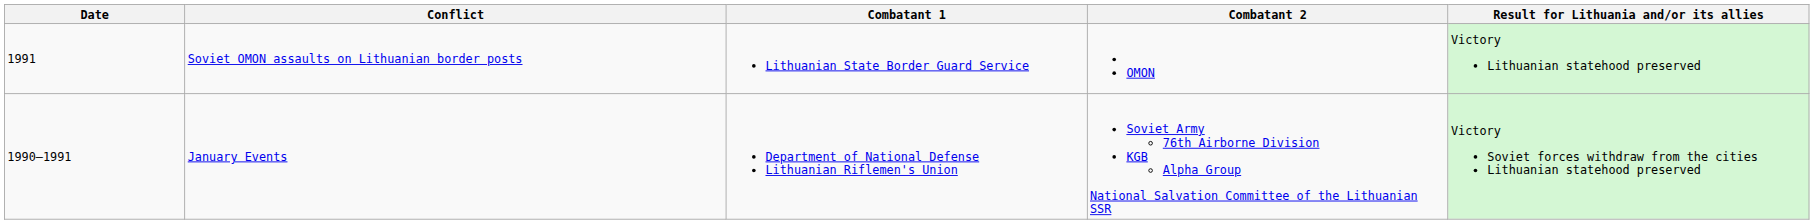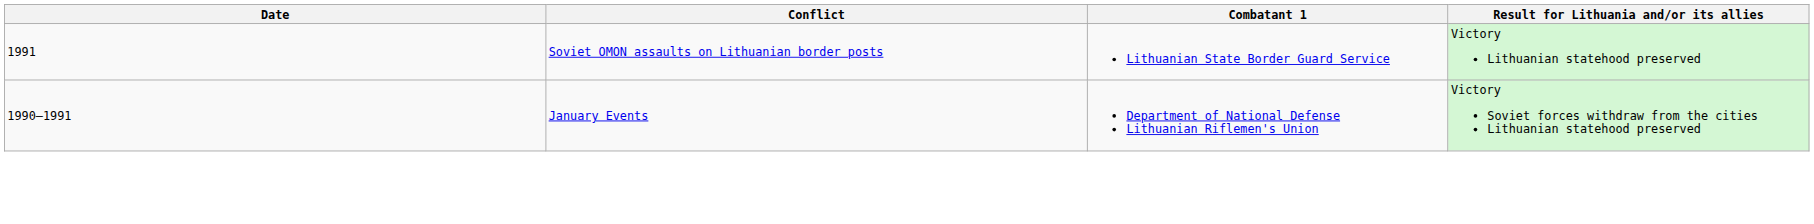- column: Combatant 2 | OMON | Soviet Army 76th Airborne Division KGB Alpha Group National Salvation Committee of the Lithuanian SSR
